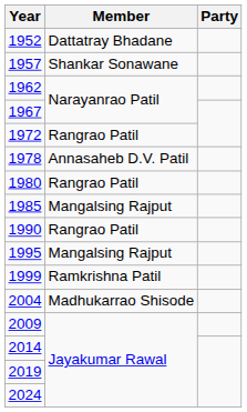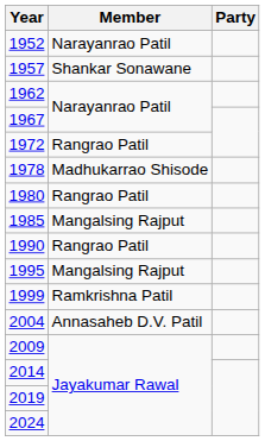1952 | Member: Dattatray Bhadane -> Narayanrao Patil
1978 | Member: Annasaheb D.V. Patil -> Madhukarrao Shisode
2004 | Member: Madhukarrao Shisode -> Annasaheb D.V. Patil
